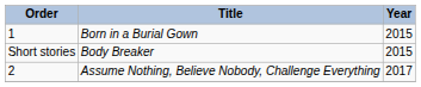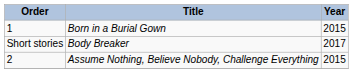Body Breaker | Year: 2015 -> 2017
Assume Nothing, Believe Nobody, Challenge Everything | Year: 2017 -> 2015
